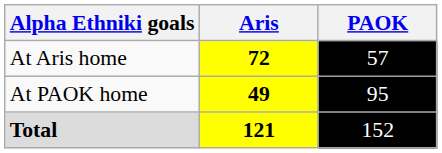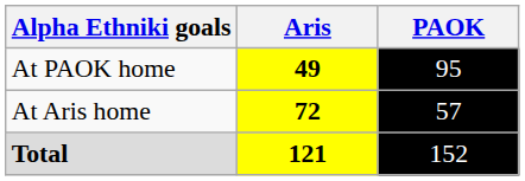rows swapped: At Aris home <-> At PAOK home
